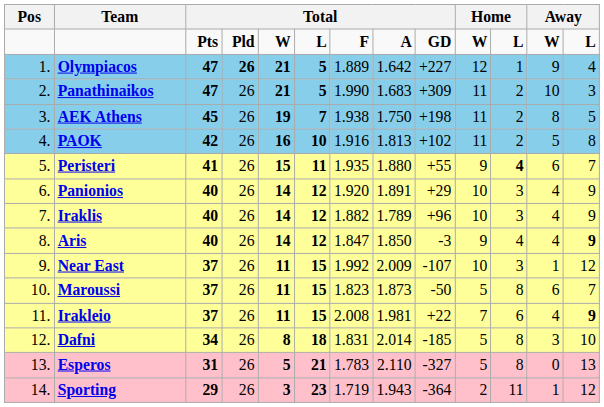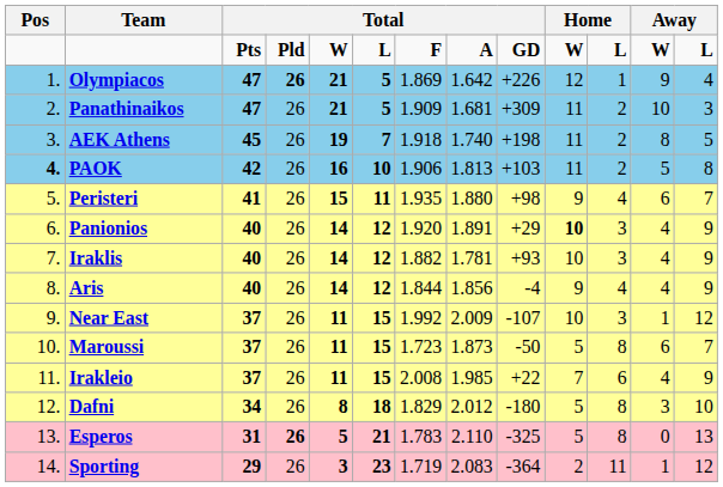Olympiacos | column 7: 1.889 -> 1.869
Olympiacos | column 9: +227 -> +226
Panathinaikos | column 7: 1.990 -> 1.909
Panathinaikos | column 8: 1.683 -> 1.681
AEK Athens | column 7: 1.938 -> 1.918
AEK Athens | column 8: 1.750 -> 1.740
PAOK | Pos: normal -> bold
PAOK | column 7: 1.916 -> 1.906
PAOK | column 9: +102 -> +103
Peristeri | column 9: +55 -> +98
Peristeri | column 11: bold -> normal
Panionios | column 10: normal -> bold
Iraklis | column 8: 1.789 -> 1.781
Iraklis | column 9: +96 -> +93
Aris | column 7: 1.847 -> 1.844
Aris | column 8: 1.850 -> 1.856
Aris | column 9: -3 -> -4
Aris | column 13: bold -> normal
Maroussi | column 7: 1.823 -> 1.723
Irakleio | column 8: 1.981 -> 1.985
Irakleio | column 13: bold -> normal
Dafni | column 7: 1.831 -> 1.829
Dafni | column 8: 2.014 -> 2.012
Dafni | column 9: -185 -> -180
Esperos | column 4: normal -> bold
Esperos | column 9: -327 -> -325
Sporting | column 8: 1.943 -> 2.083
